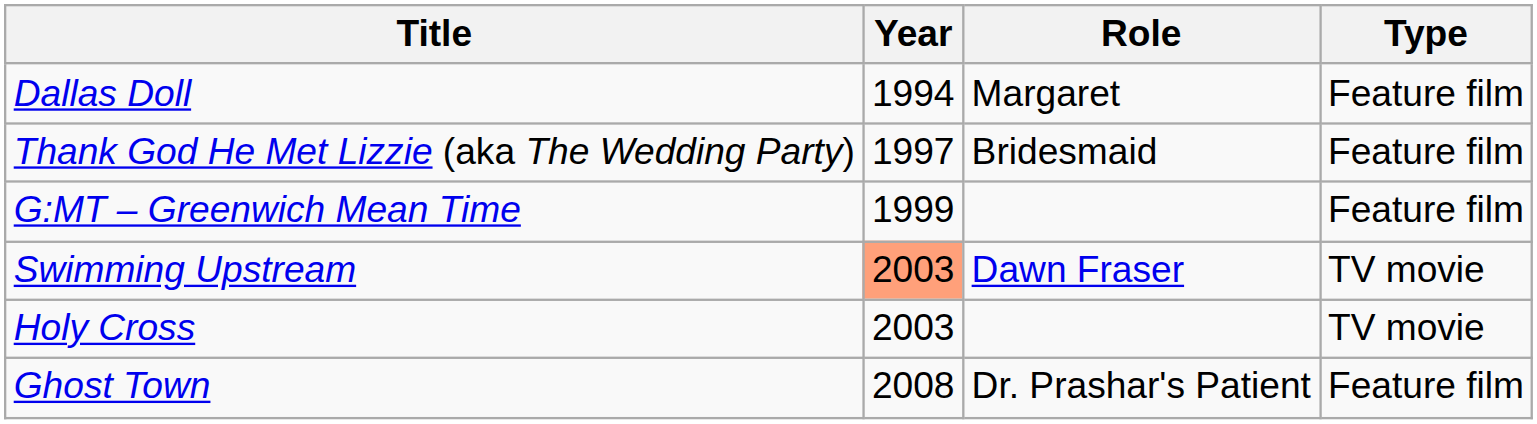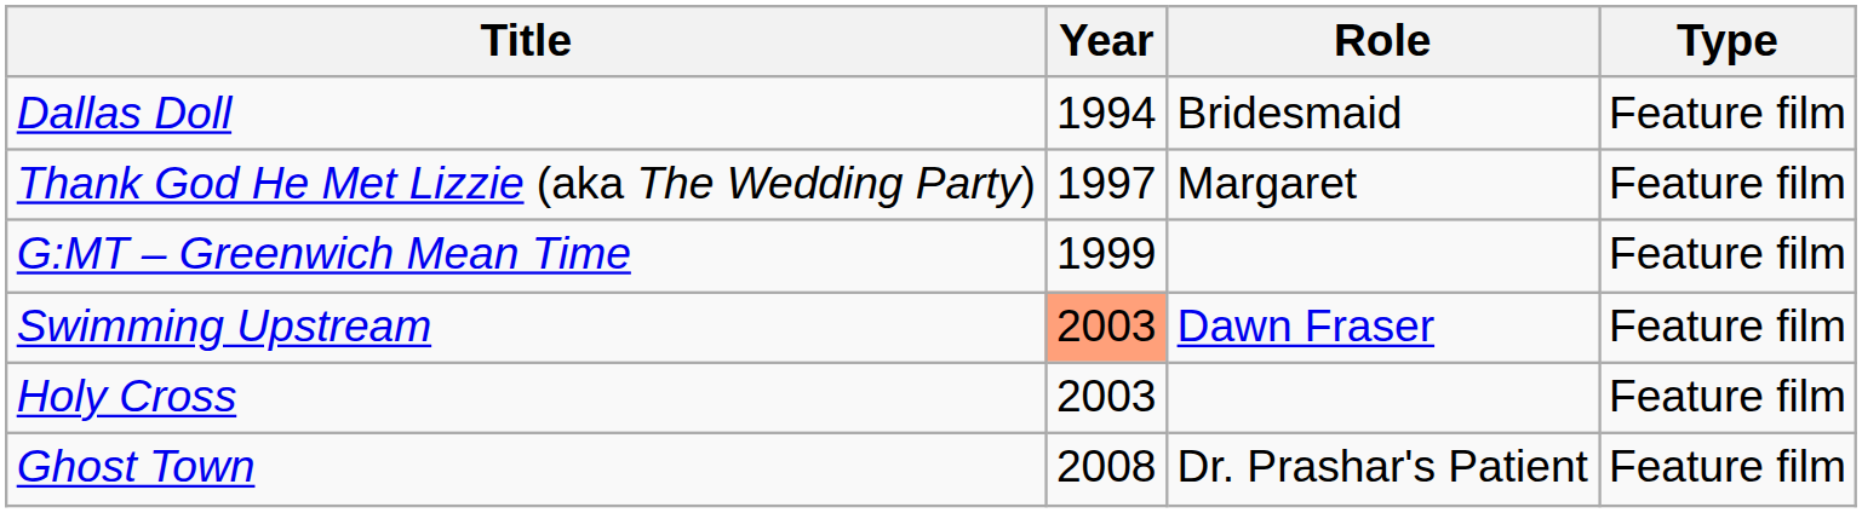Dallas Doll | Role: Margaret -> Bridesmaid
Thank God He Met Lizzie (aka The Wedding Party) | Role: Bridesmaid -> Margaret
Swimming Upstream | Type: TV movie -> Feature film
Holy Cross | Type: TV movie -> Feature film
